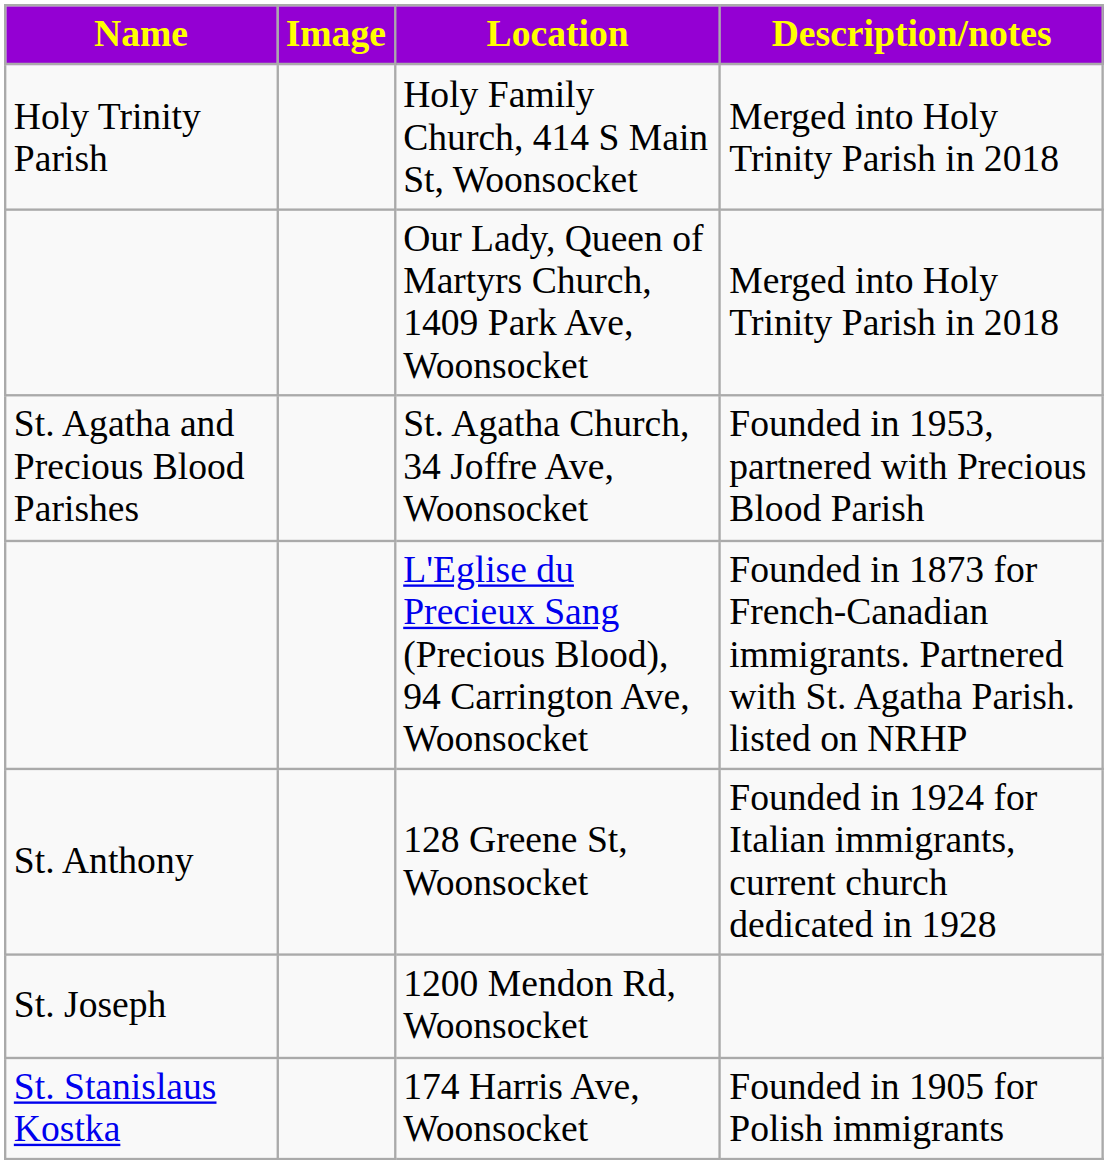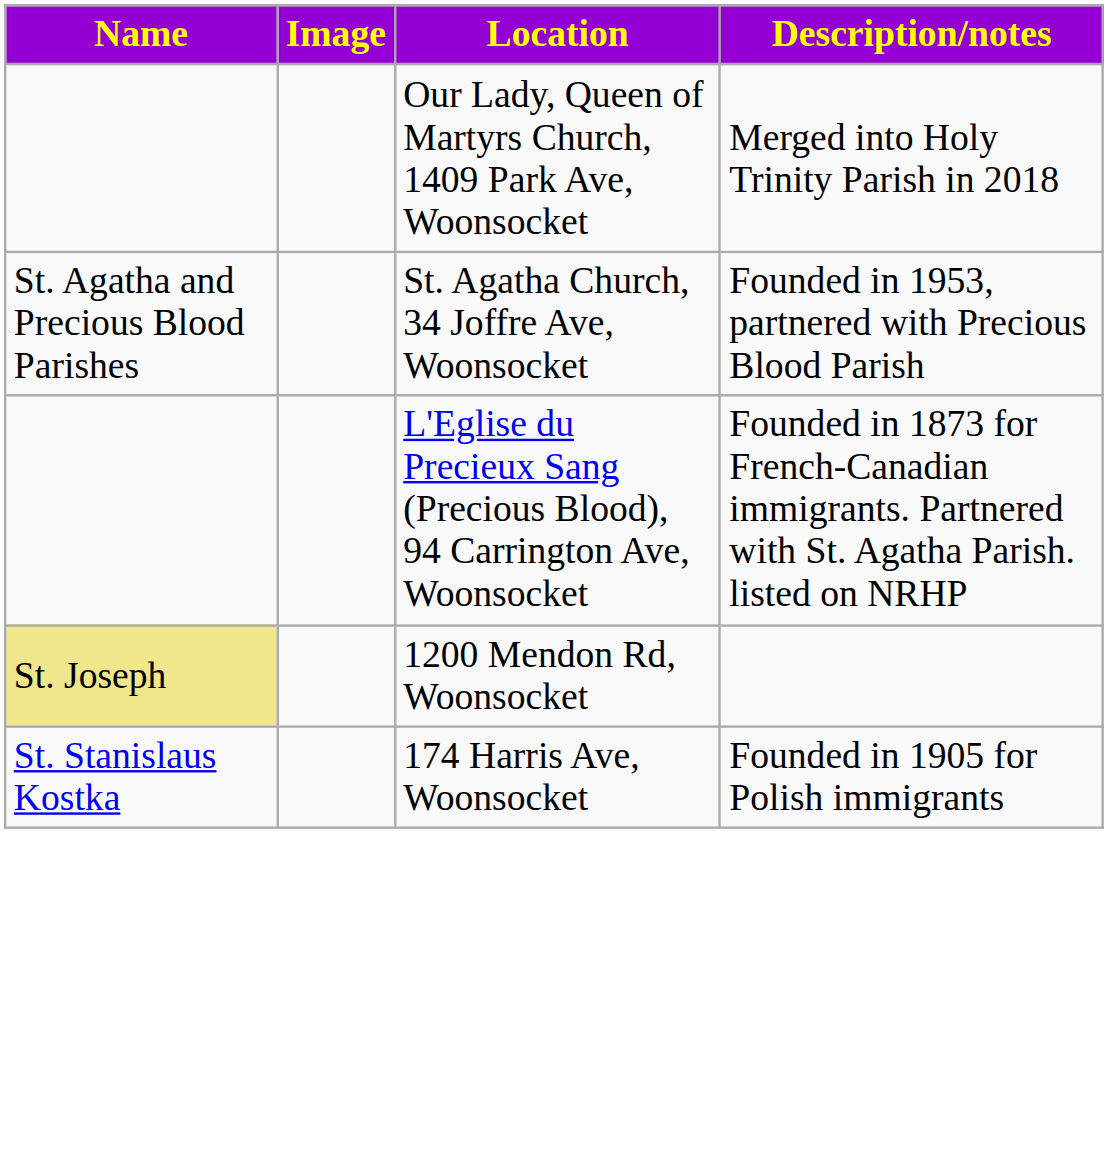- row: Holy Trinity Parish | Holy Family Church, 414 S Main St, Woonsocket | Merged into Holy Trinity Parish in 2018
- row: St. Anthony | 128 Greene St, Woonsocket | Founded in 1924 for Italian immigrants, current church dedicated in 1928
1200 Mendon Rd, Woonsocket | Name: no background -> khaki background
